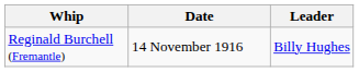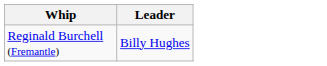- column: Date | 14 November 1916
